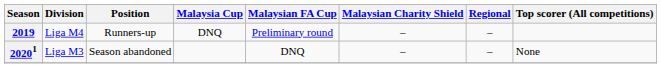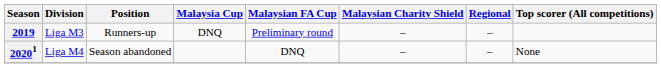2019 | Division: Liga M4 -> Liga M3
20201 | Division: Liga M3 -> Liga M4
